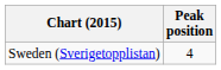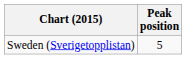Sweden (Sverigetopplistan) | Peak position: 4 -> 5
